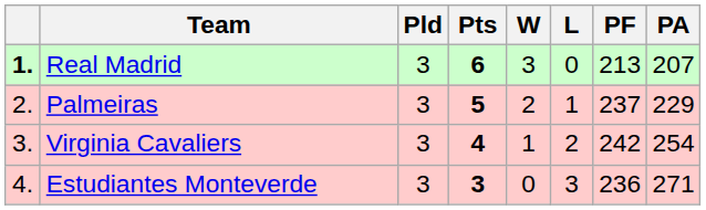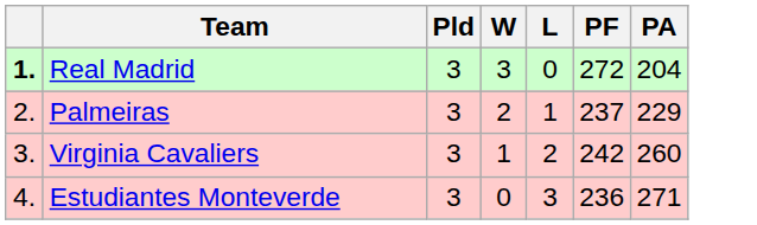- column: Pts | 6 | 5 | 4 | 3
Real Madrid | PF: 213 -> 272
Real Madrid | PA: 207 -> 204
Virginia Cavaliers | PA: 254 -> 260
